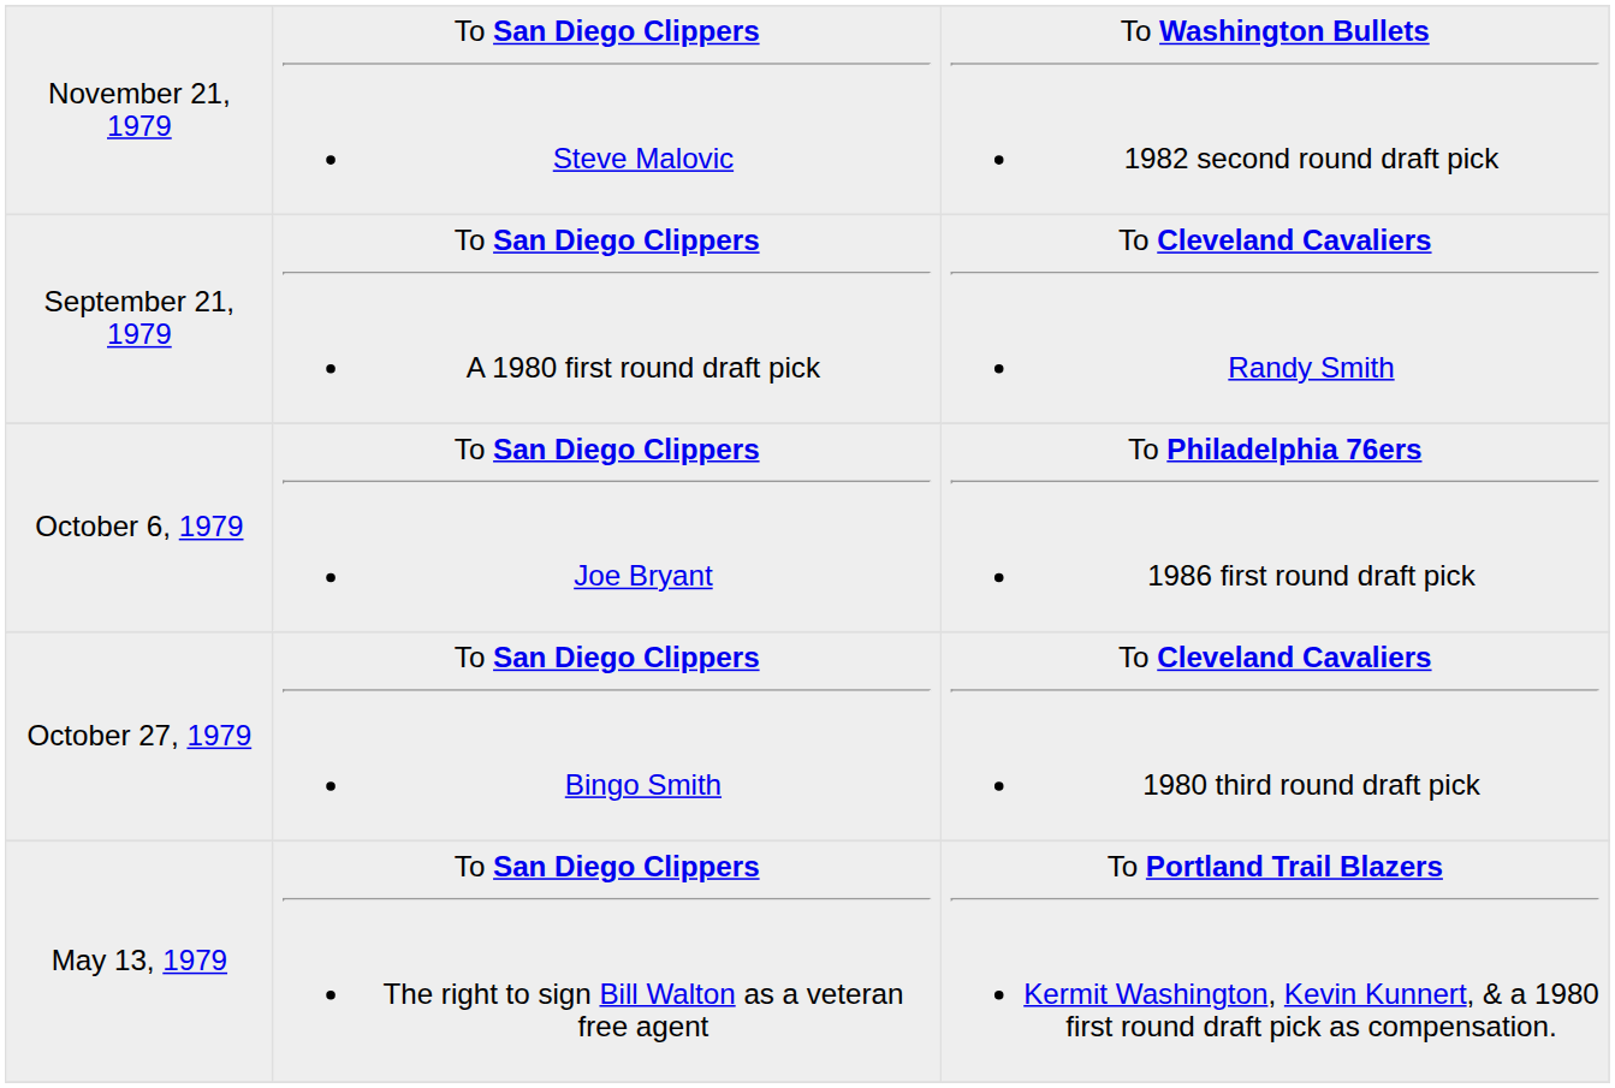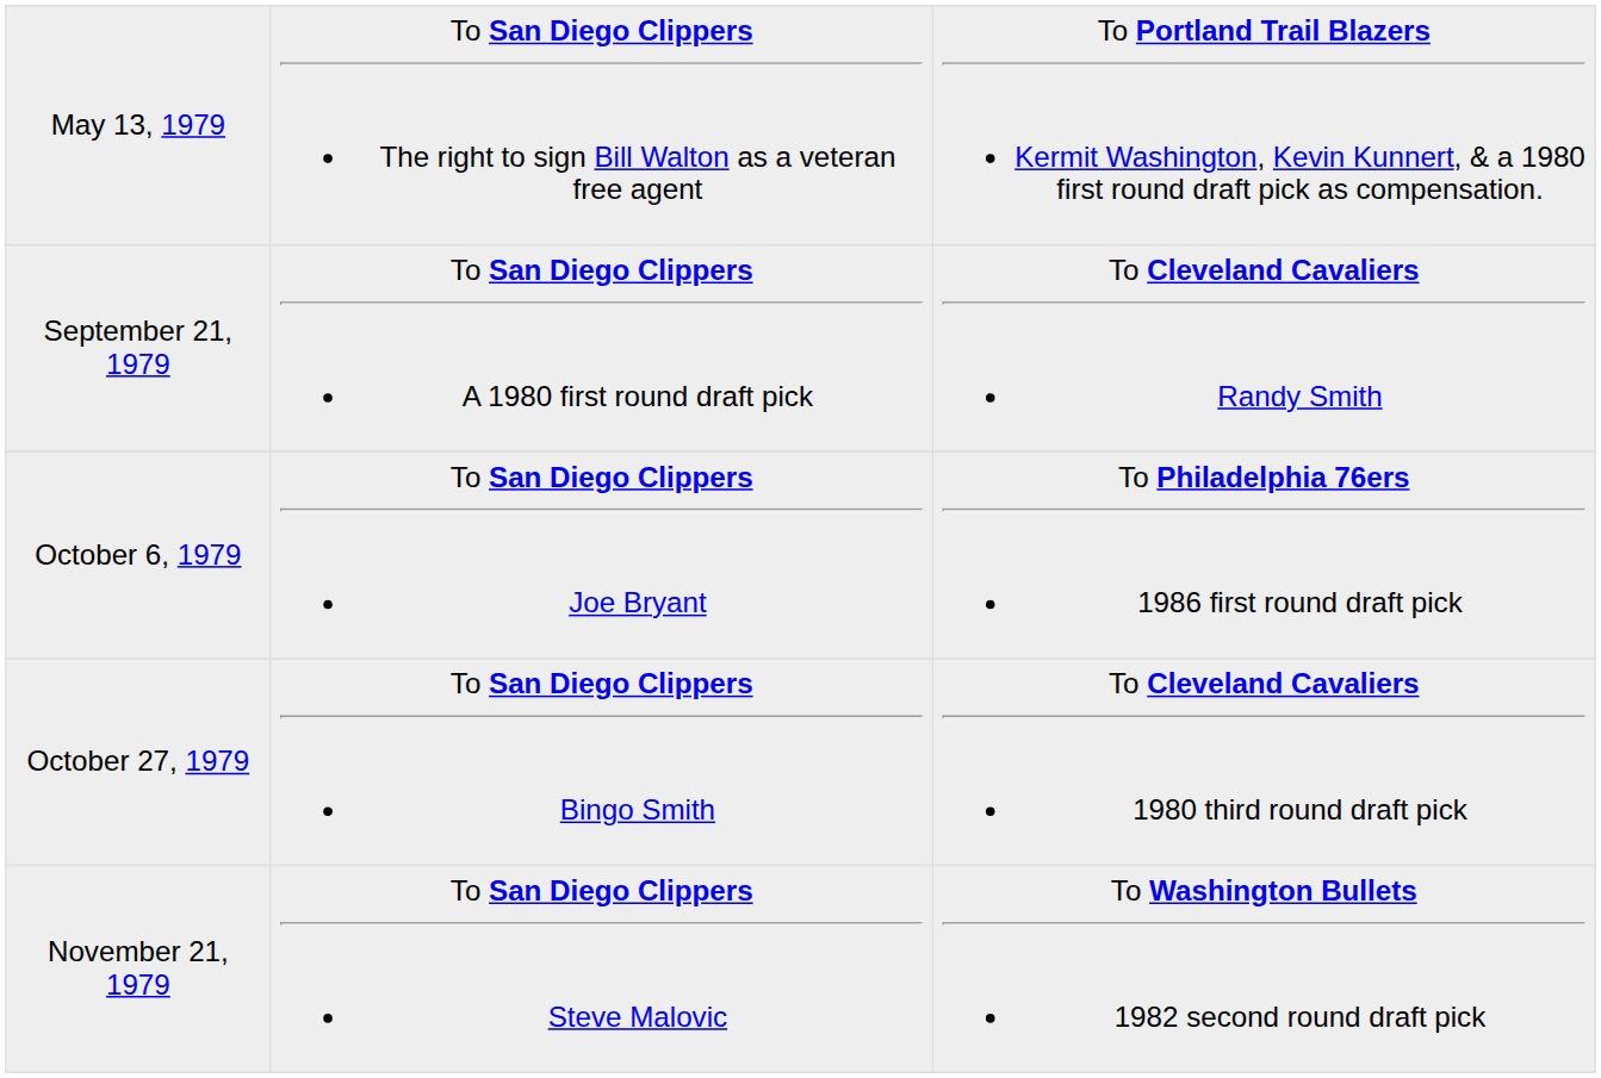rows swapped: May 13, 1979 <-> November 21, 1979
